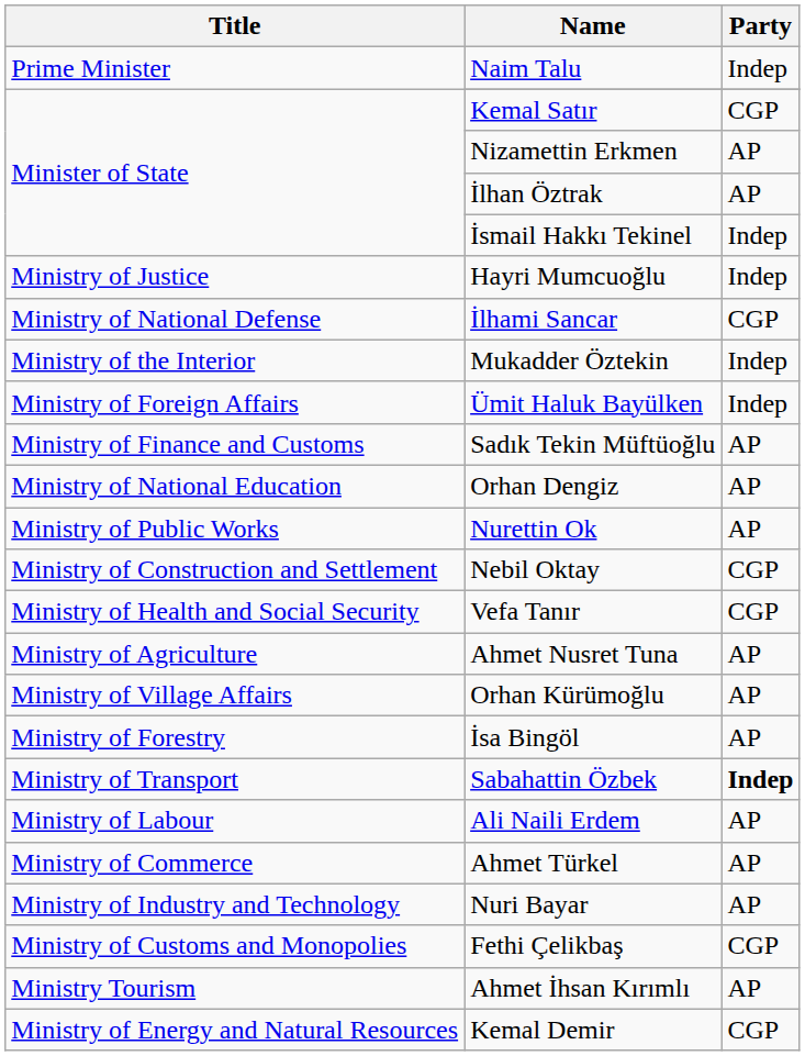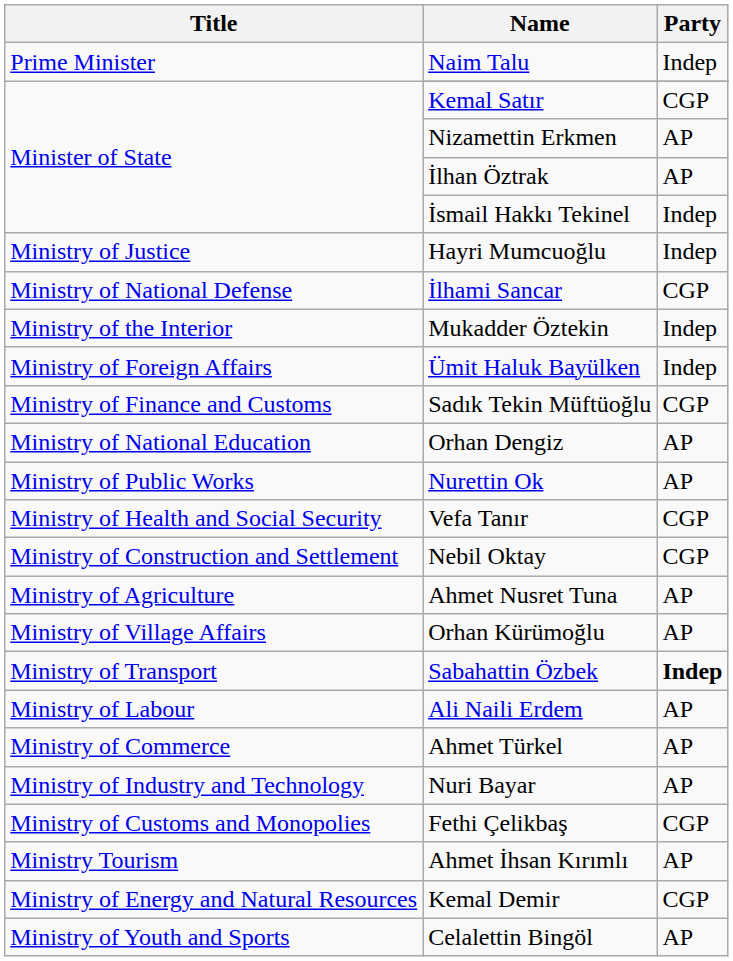Sadık Tekin Müftüoğlu | Party: AP -> CGP
rows swapped: Nebil Oktay <-> Vefa Tanır
- row: Ministry of Forestry | İsa Bingöl | AP
+ row: Ministry of Youth and Sports | Celalettin Bingöl | AP
